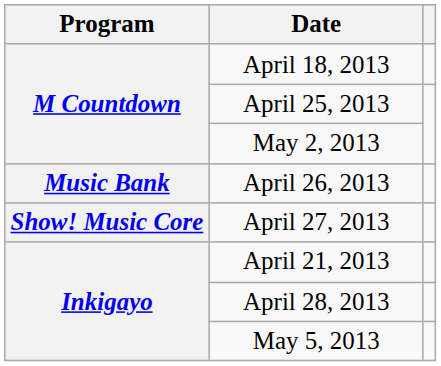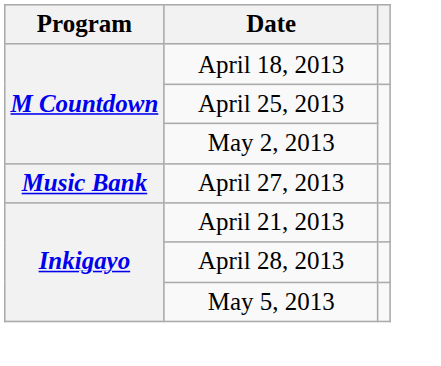- row: Music Bank | April 26, 2013
April 27, 2013 | Program: Show! Music Core -> Music Bank
